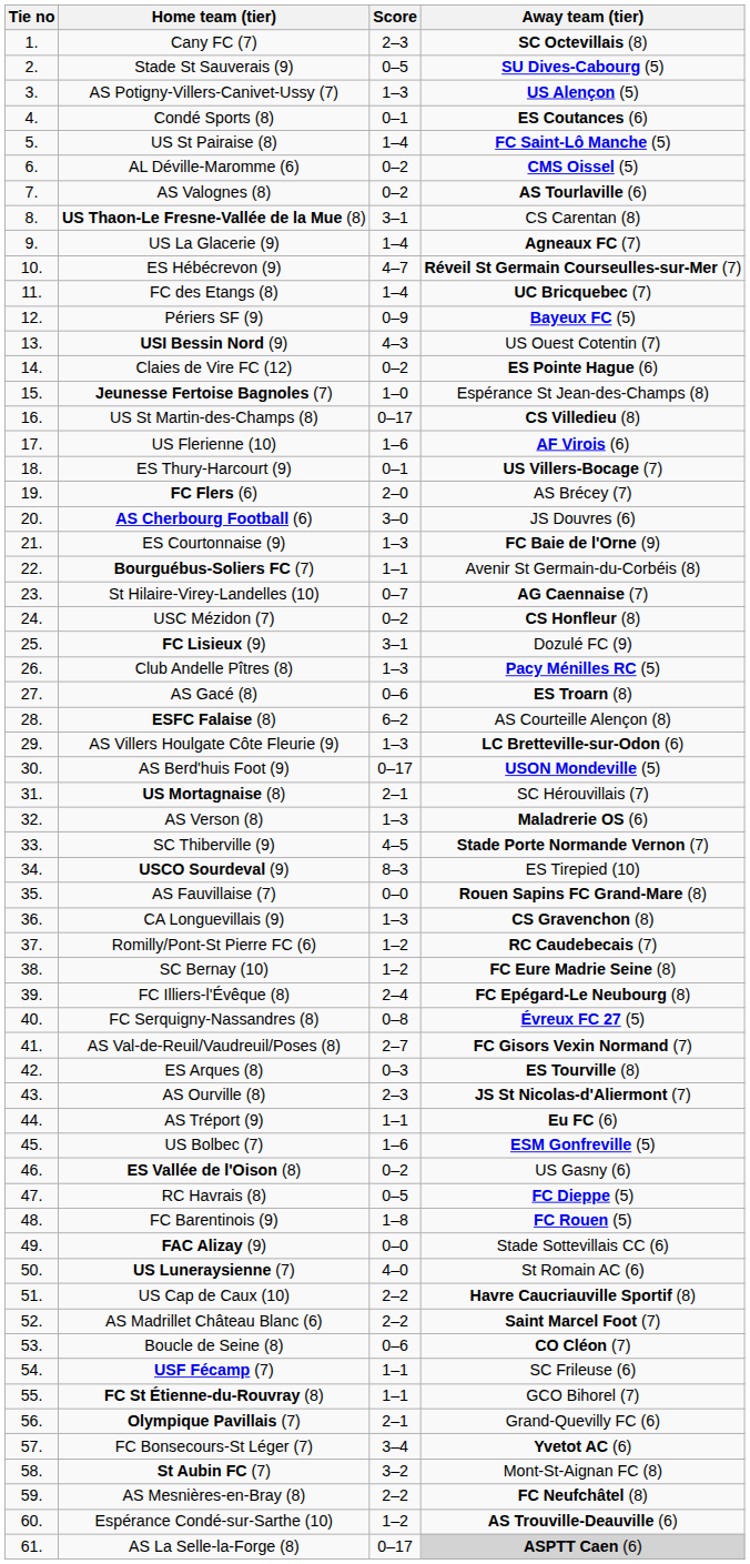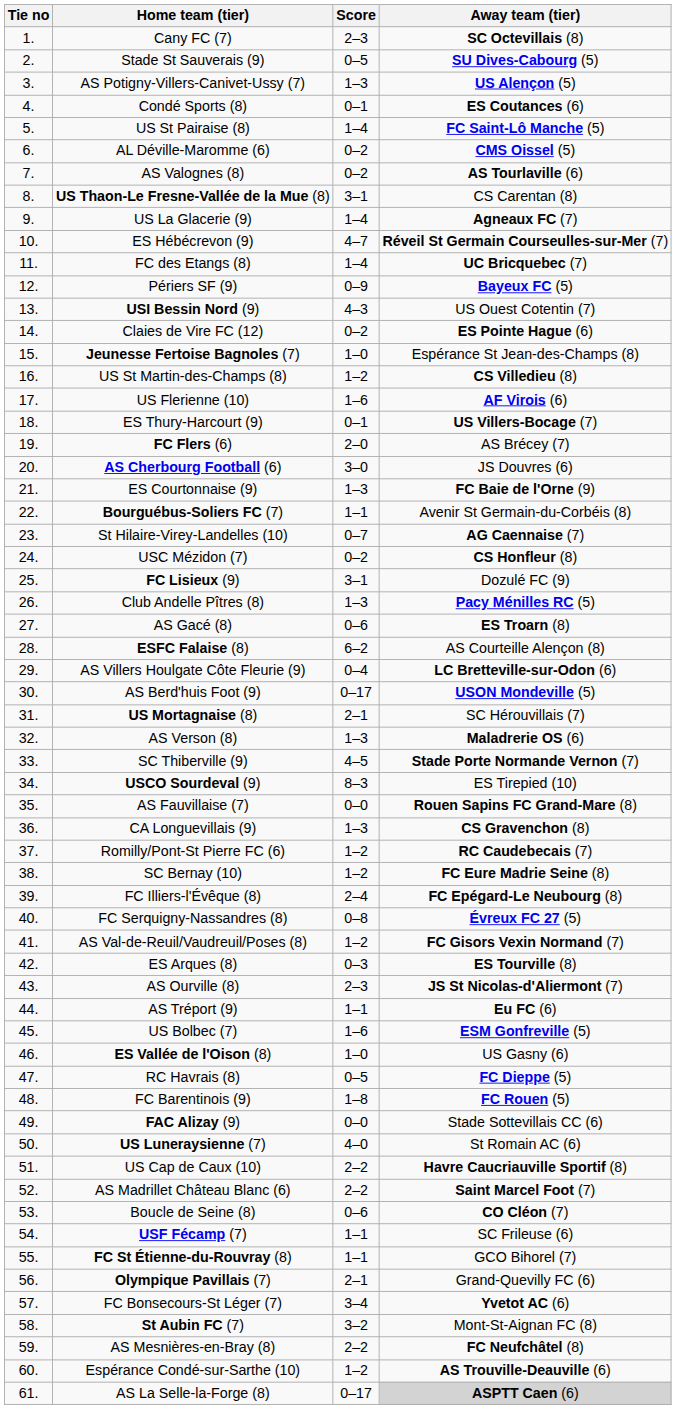US St Martin-des-Champs (8) | Score: 0–17 -> 1–2
AS Villers Houlgate Côte Fleurie (9) | Score: 1–3 -> 0–4
AS Val-de-Reuil/Vaudreuil/Poses (8) | Score: 2–7 -> 1–2
ES Vallée de l'Oison (8) | Score: 0–2 -> 1–0
